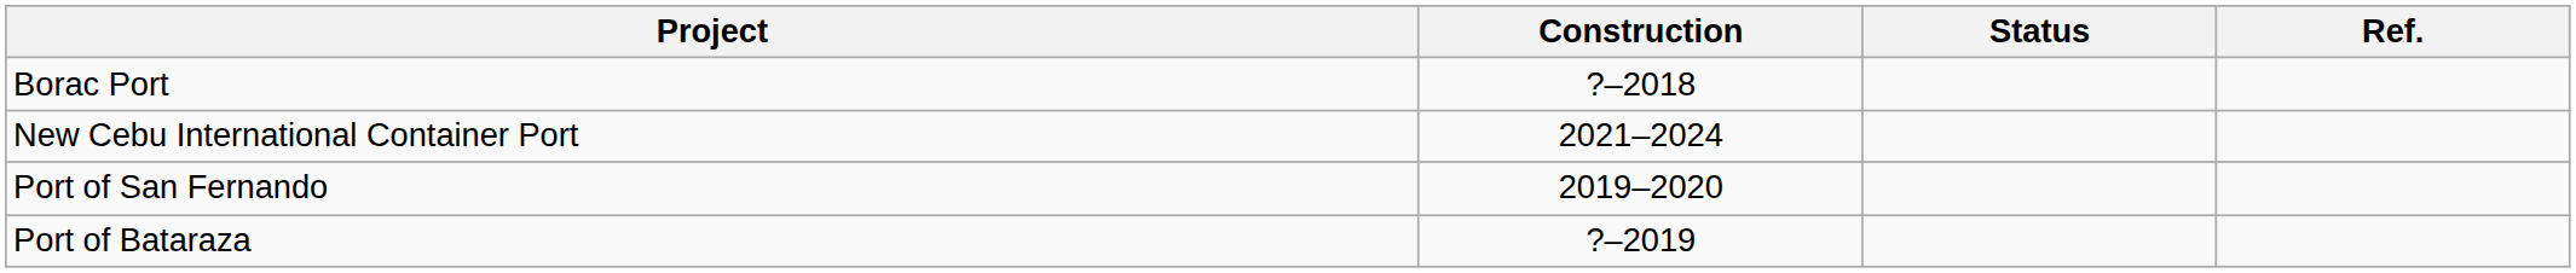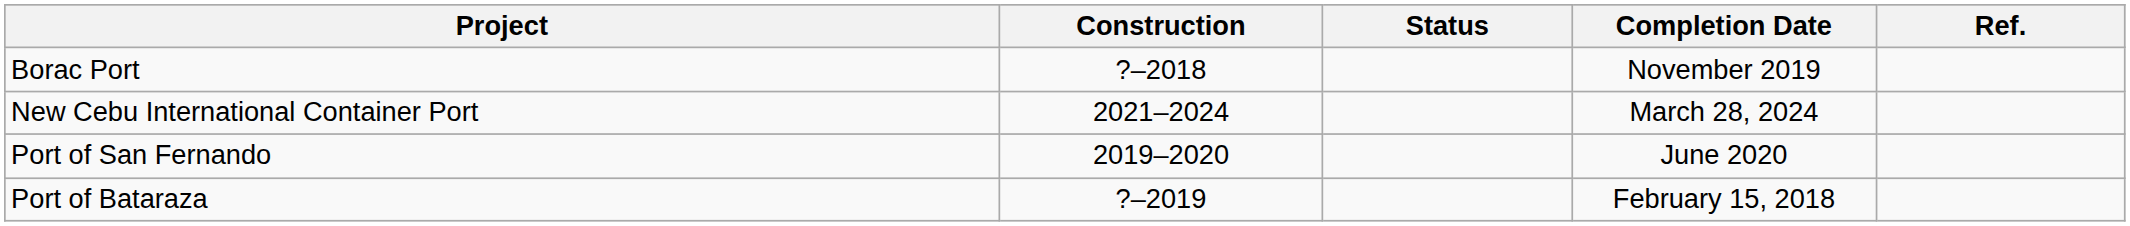+ column: Completion Date | November 2019 | March 28, 2024 | June 2020 | February 15, 2018
